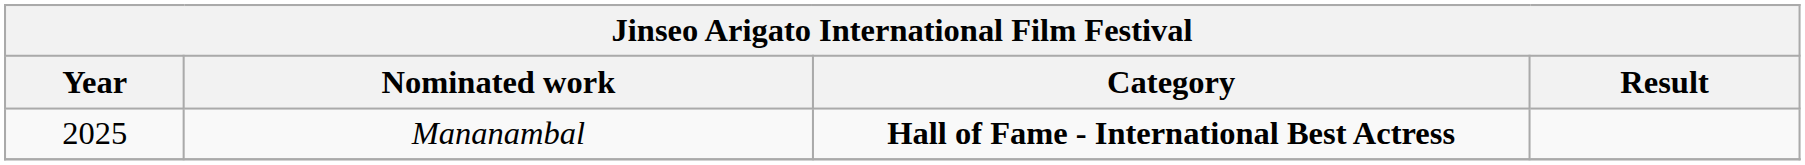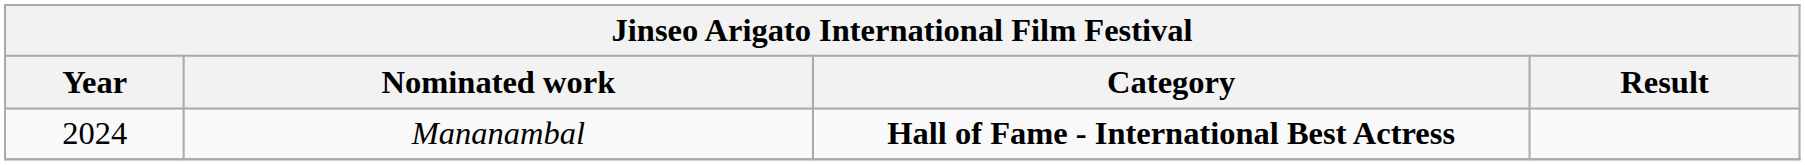Mananambal | Year: 2025 -> 2024
